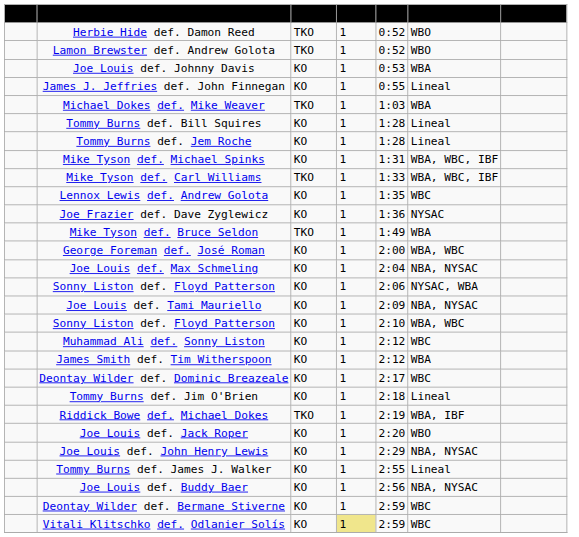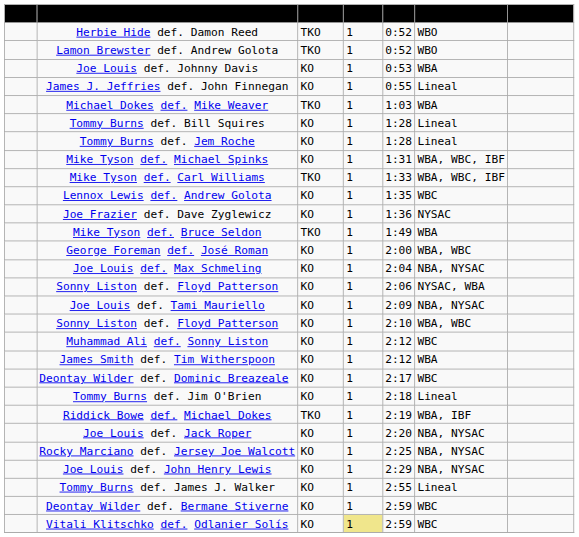Joe Louis def. Jack Roper | Title: WBO -> NBA, NYSAC
+ row: Rocky Marciano def. Jersey Joe Walcott | KO | 1 | 2:25 | NBA, NYSAC
- row: Joe Louis def. Buddy Baer | KO | 1 | 2:56 | NBA, NYSAC
